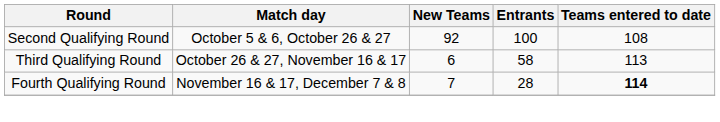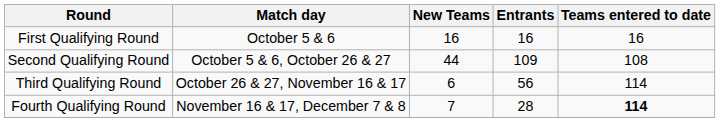+ row: First Qualifying Round | October 5 & 6 | 16 | 16 | 16
Second Qualifying Round | New Teams: 92 -> 44
Second Qualifying Round | Entrants: 100 -> 109
Third Qualifying Round | Entrants: 58 -> 56
Third Qualifying Round | Teams entered to date: 113 -> 114
